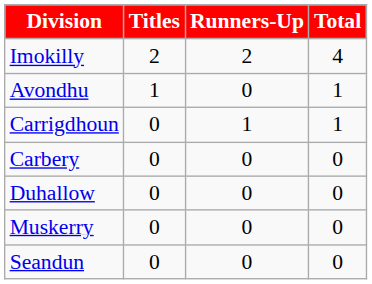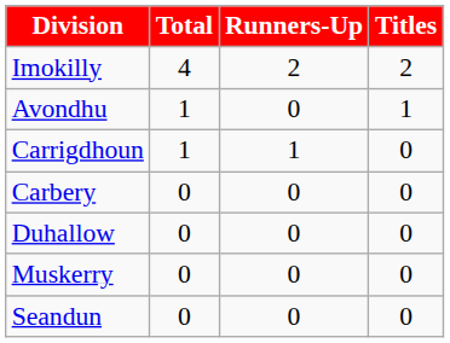columns swapped: Titles <-> Total
